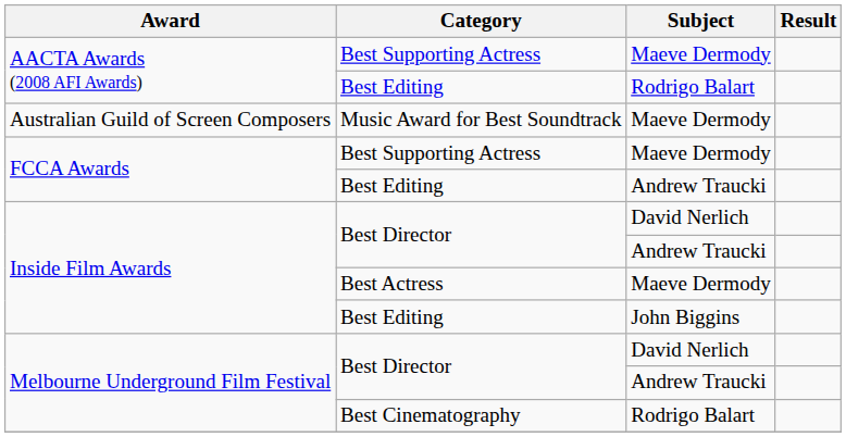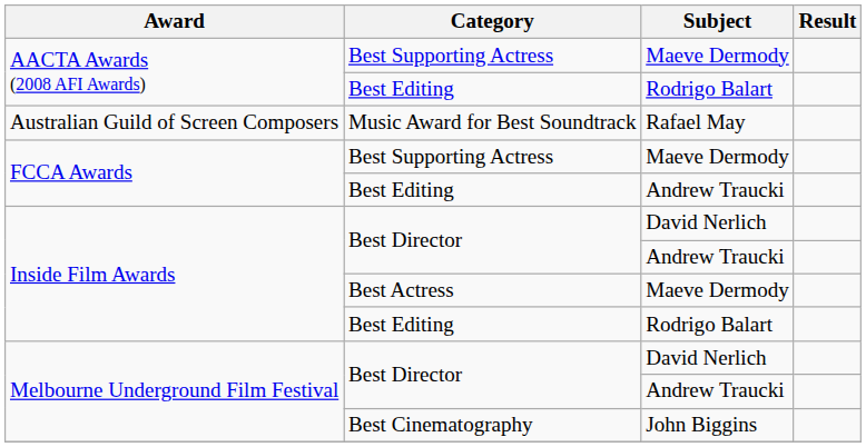Music Award for Best Soundtrack | Subject: Maeve Dermody -> Rafael May
Inside Film Awards / Best Editing | Subject: John Biggins -> Rodrigo Balart
Best Cinematography | Subject: Rodrigo Balart -> John Biggins
